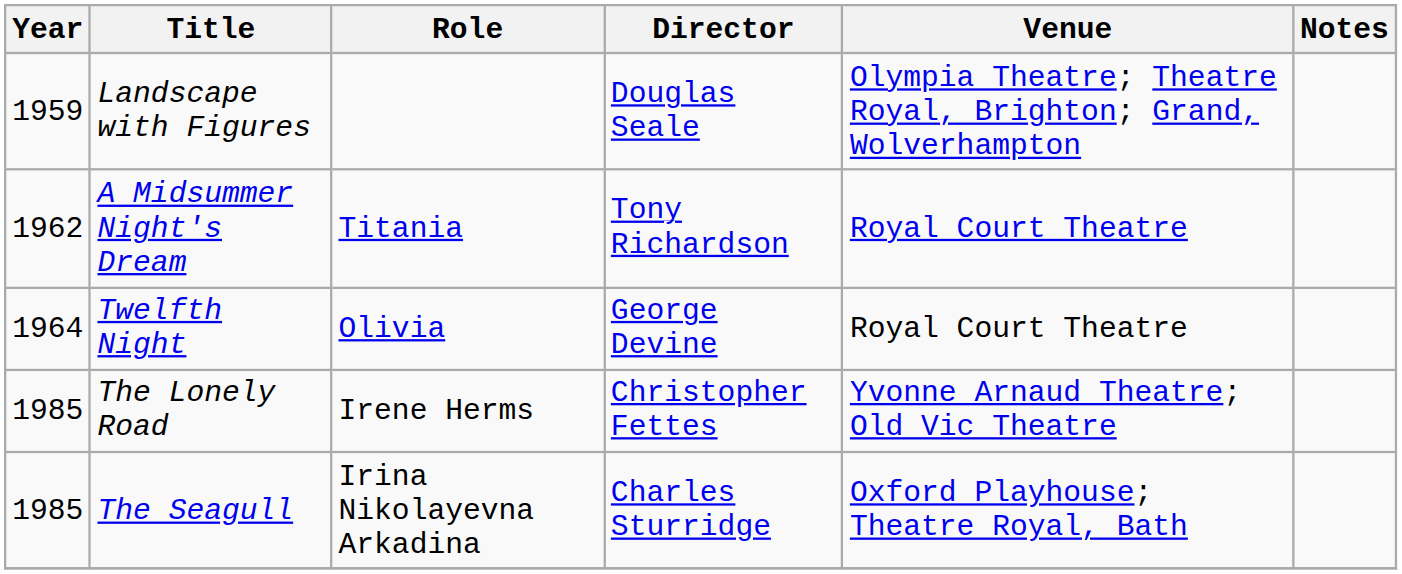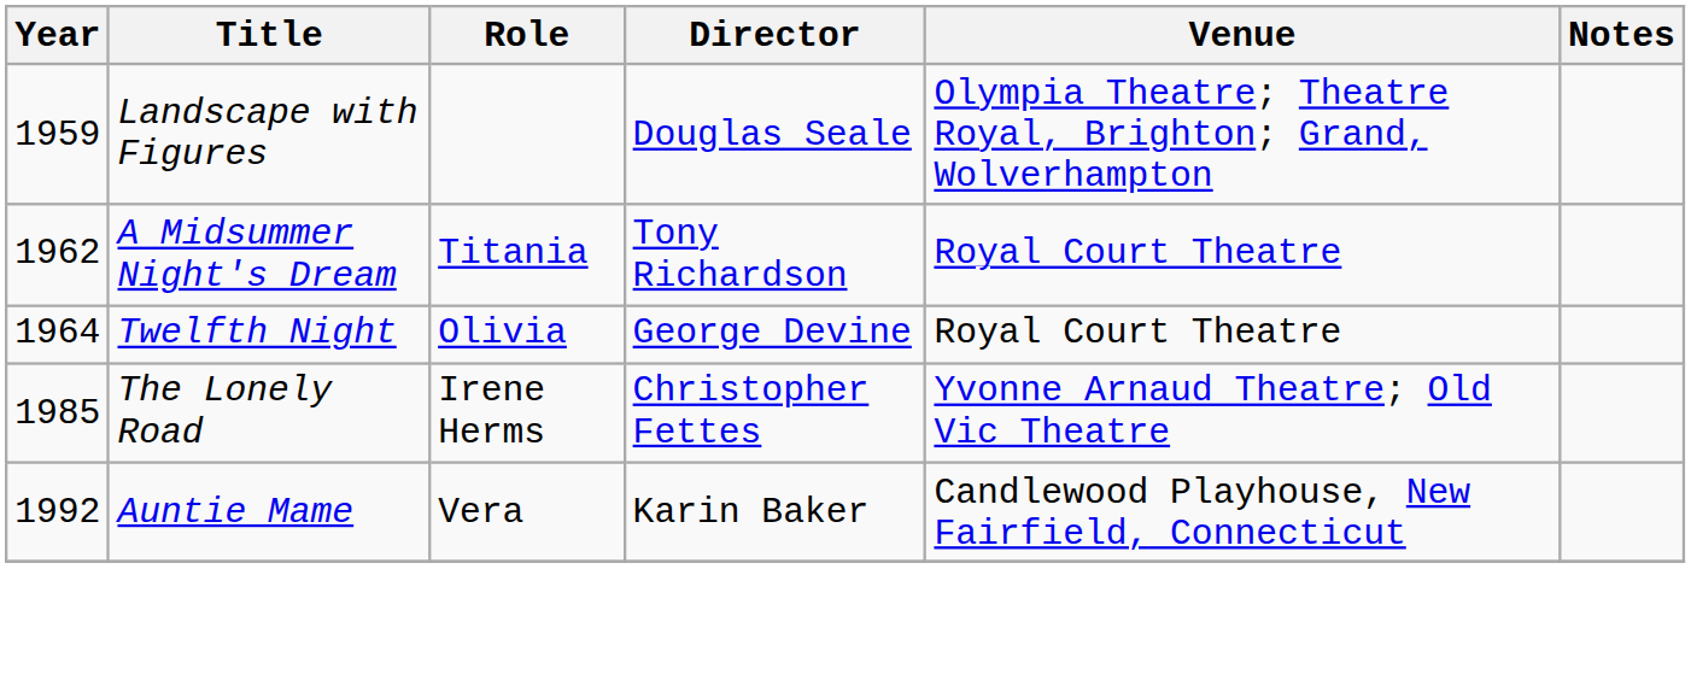- row: 1985 | The Seagull | Irina Nikolayevna Arkadina | Charles Sturridge | Oxford Playhouse; Theatre Royal, Bath
+ row: 1992 | Auntie Mame | Vera | Karin Baker | Candlewood Playhouse, New Fairfield, Connecticut
